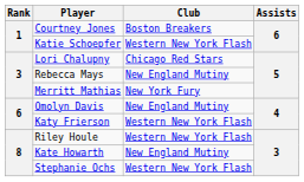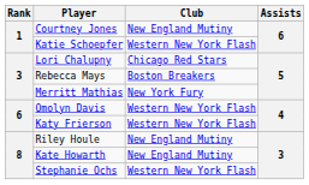Courtney Jones | Club: Boston Breakers -> New England Mutiny
Rebecca Mays | Club: New England Mutiny -> Boston Breakers
Omolyn Davis | Club: New England Mutiny -> Western New York Flash
Riley Houle | Club: Western New York Flash -> New England Mutiny
